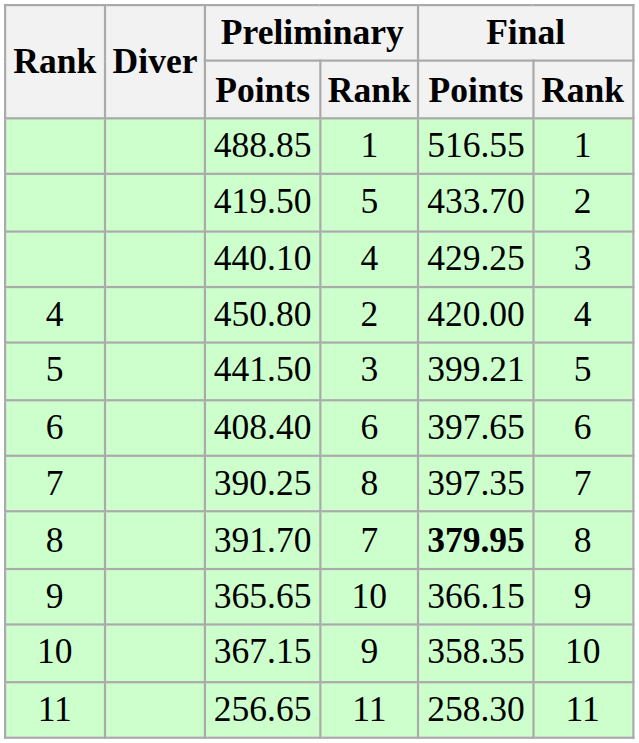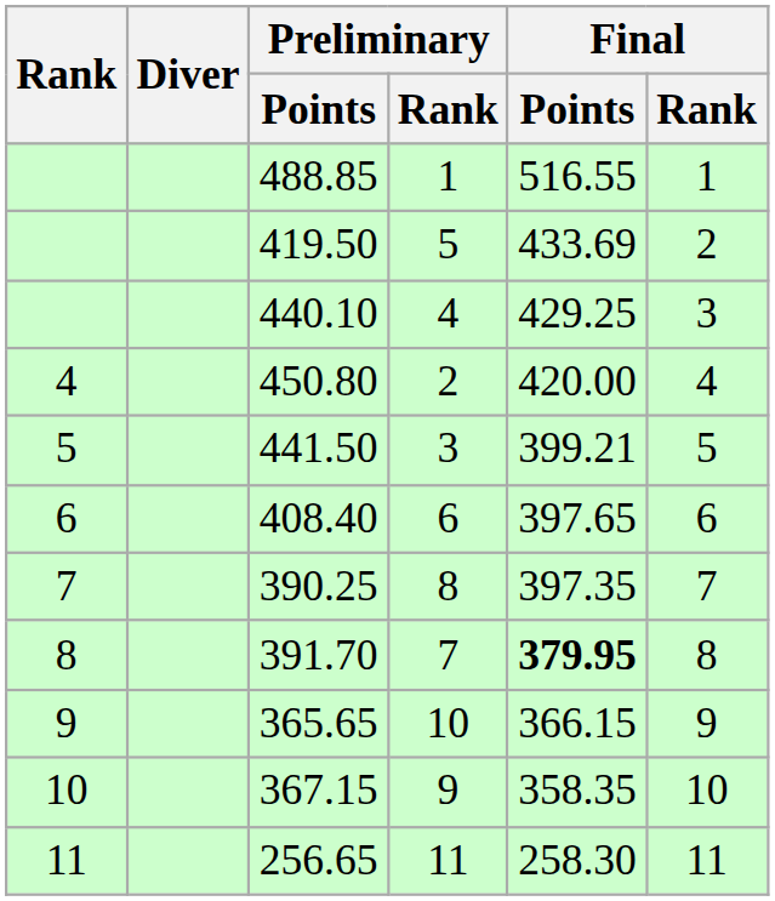419.50 | Final / Points: 433.70 -> 433.69
